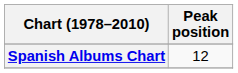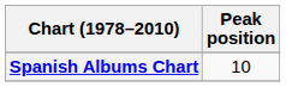Spanish Albums Chart | Peak position: 12 -> 10
